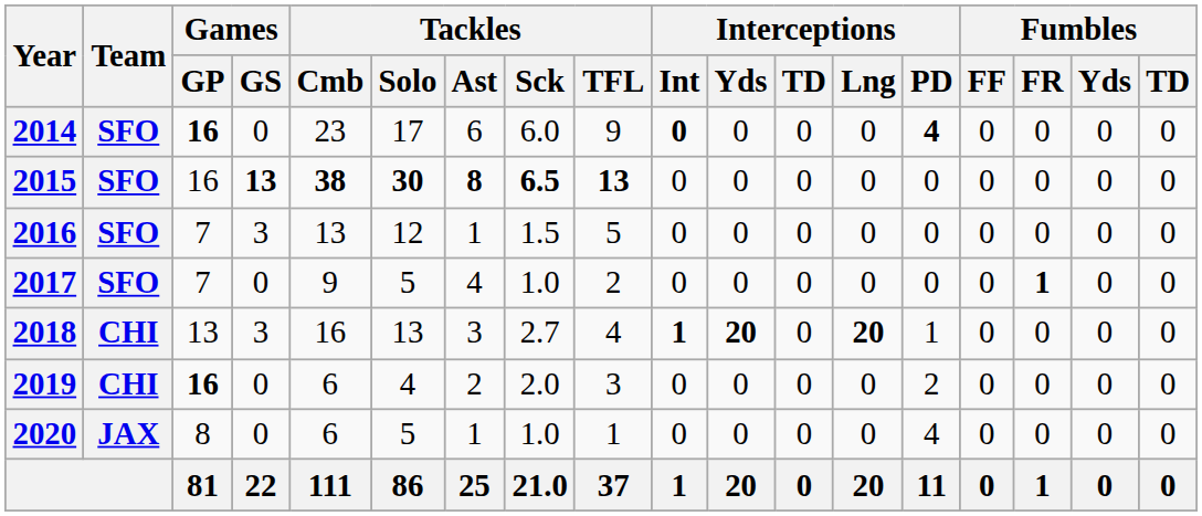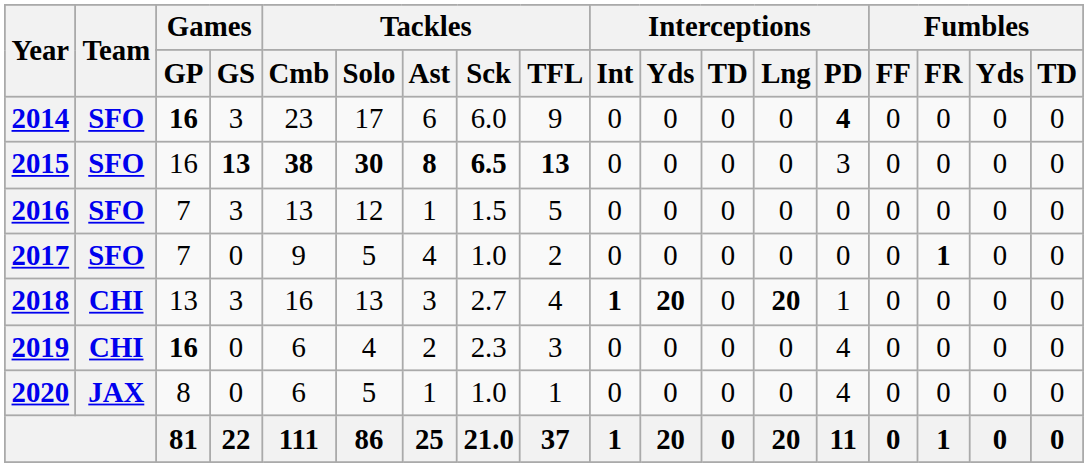2014 | Games / GS: 0 -> 3
2014 | Interceptions / Int: bold -> normal
2015 | Interceptions / PD: 0 -> 3
2019 | Tackles / Sck: 2.0 -> 2.3
2019 | Interceptions / PD: 2 -> 4
